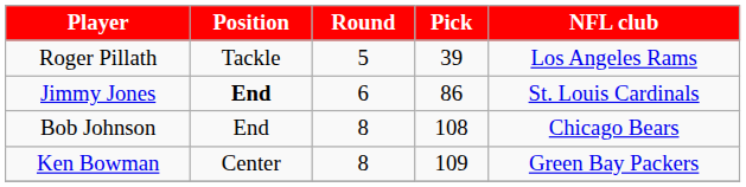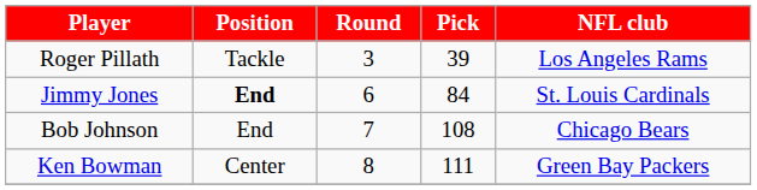Roger Pillath | Round: 5 -> 3
Jimmy Jones | Pick: 86 -> 84
Bob Johnson | Round: 8 -> 7
Ken Bowman | Pick: 109 -> 111
